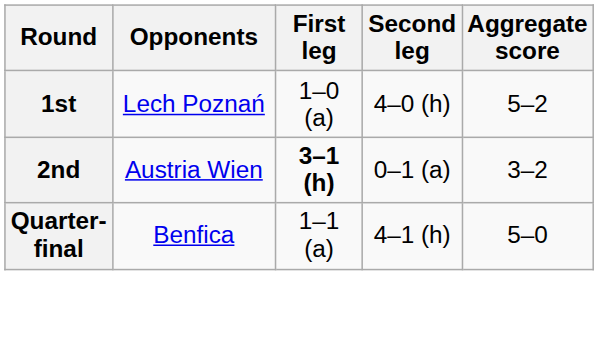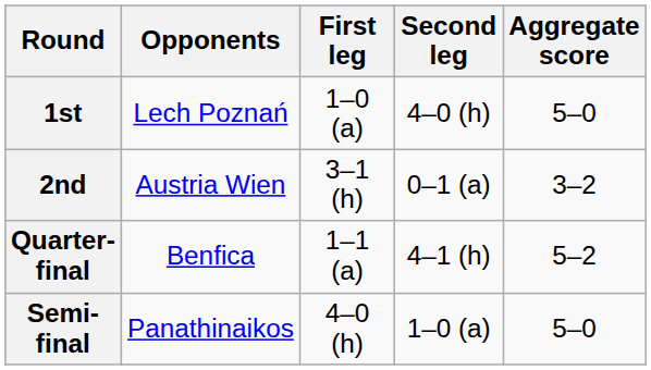1st | Aggregate score: 5–2 -> 5–0
2nd | First leg: bold -> normal
Quarter-final | Aggregate score: 5–0 -> 5–2
+ row: Semi-final | Panathinaikos | 4–0 (h) | 1–0 (a) | 5–0
